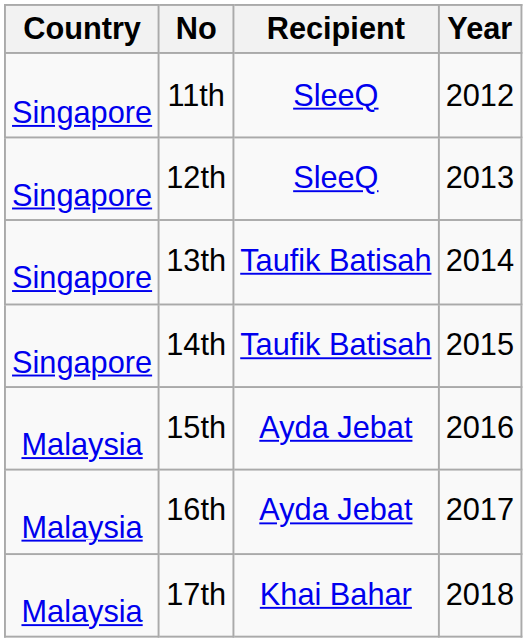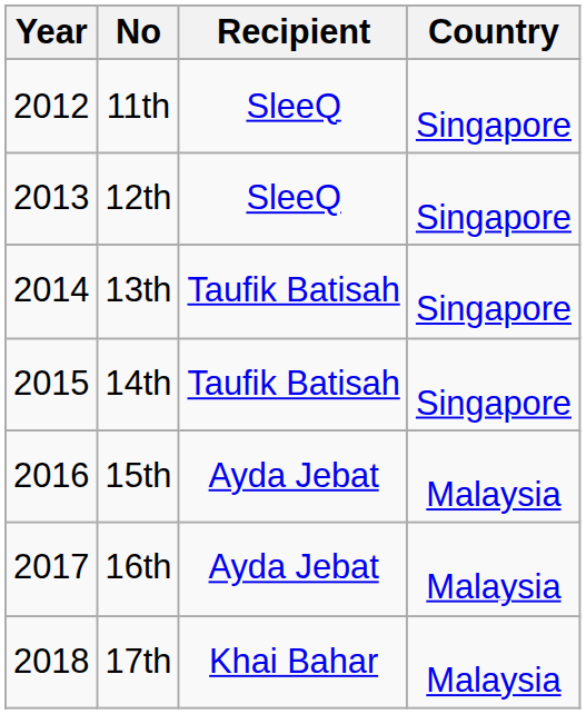columns swapped: Year <-> Country
